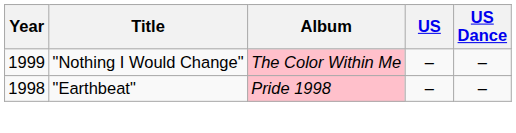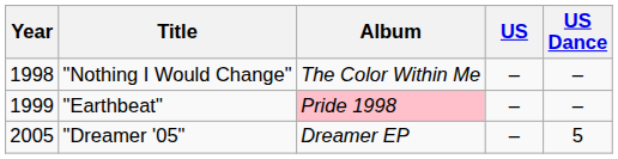"Nothing I Would Change" | Year: 1999 -> 1998
"Nothing I Would Change" | Album: pink background -> no background
"Earthbeat" | Year: 1998 -> 1999
+ row: 2005 | "Dreamer '05" | Dreamer EP | – | 5
